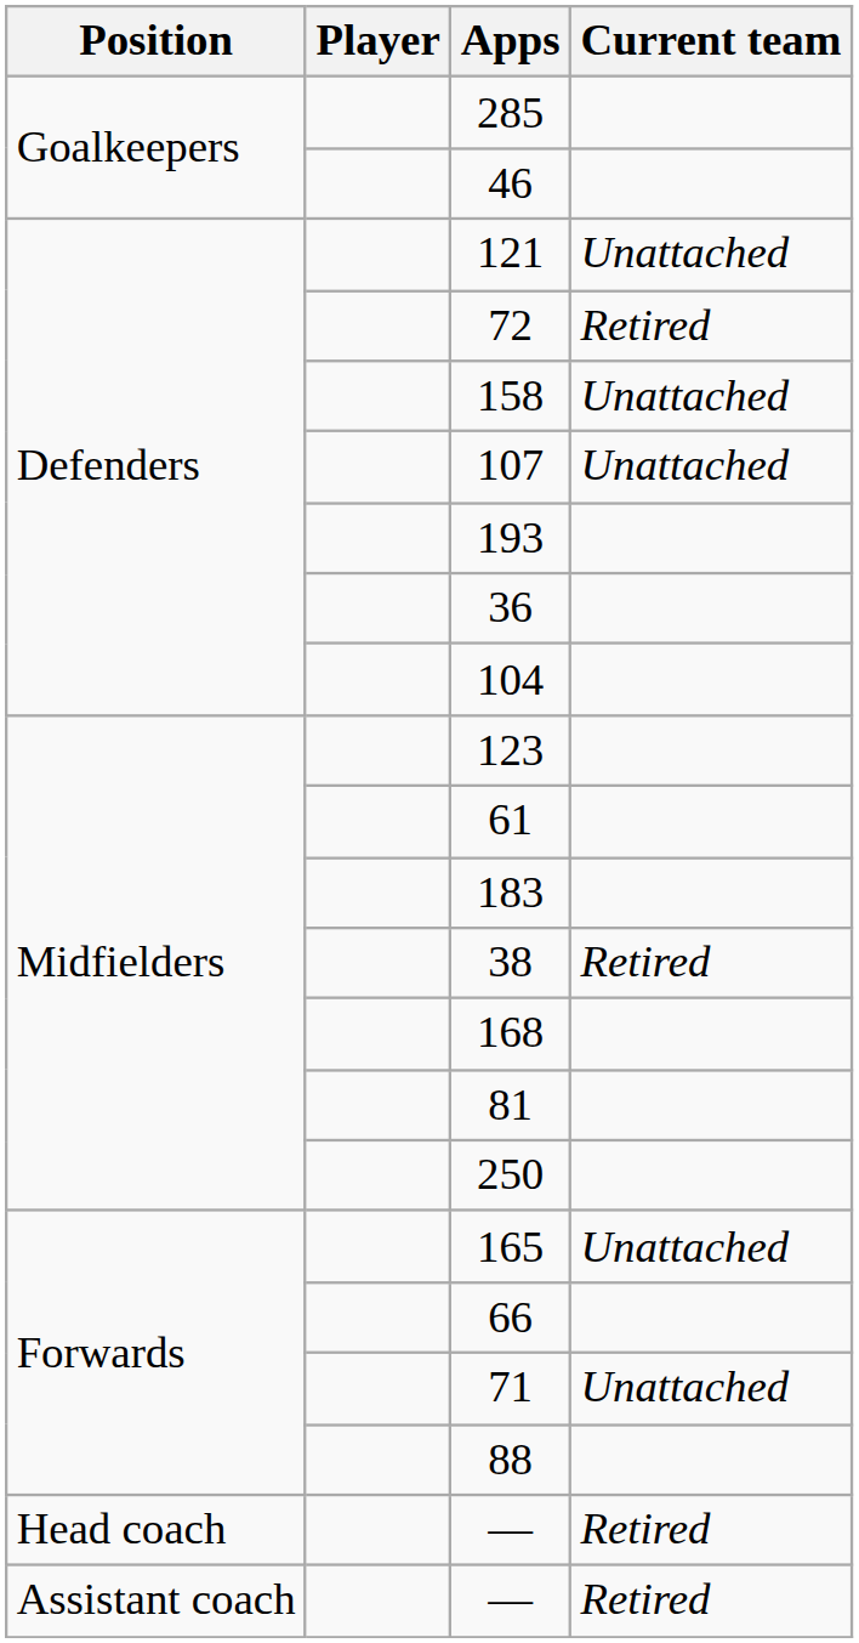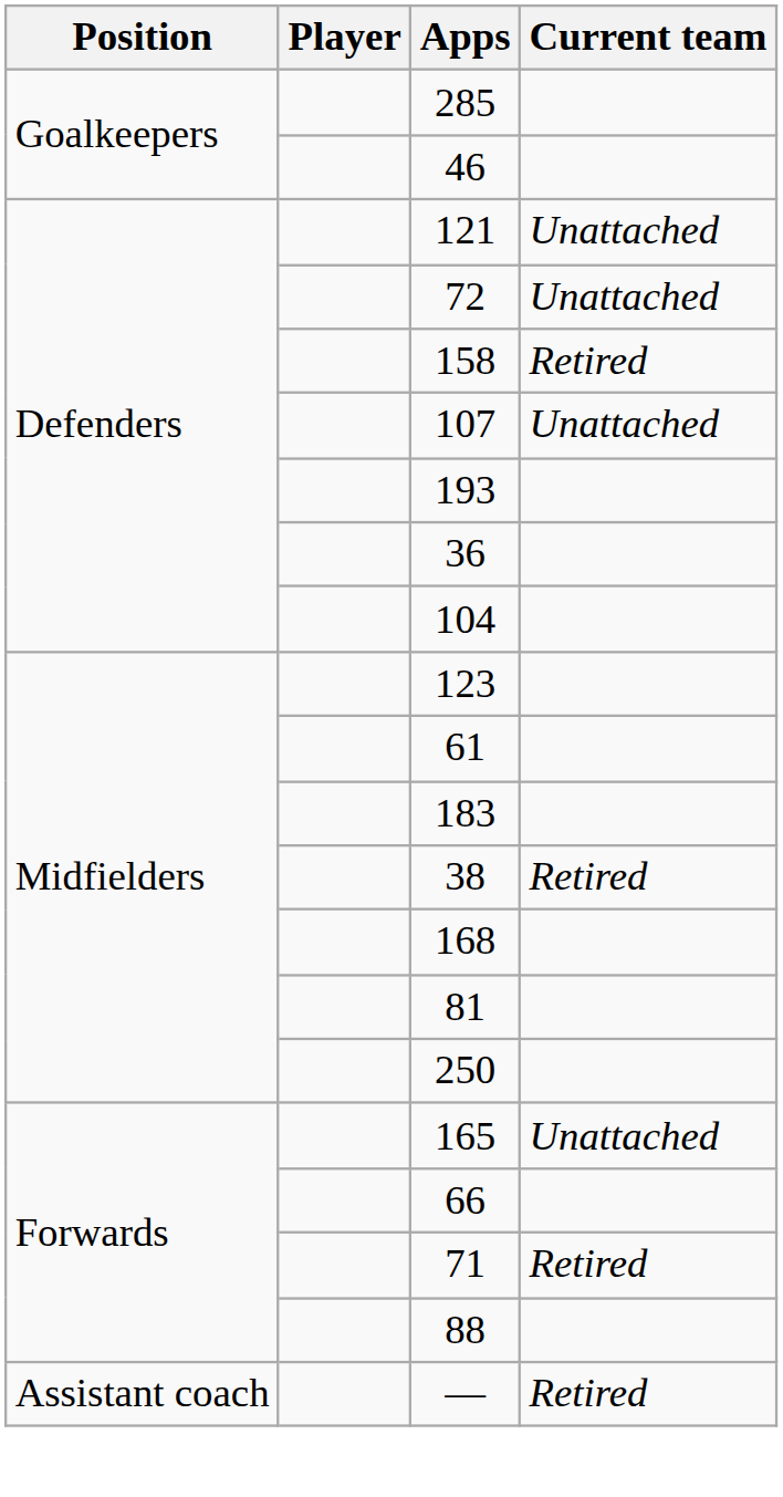72 | Current team: Retired -> Unattached
158 | Current team: Unattached -> Retired
71 | Current team: Unattached -> Retired
- row: Head coach | — | Retired
